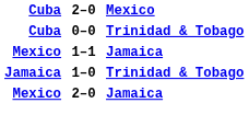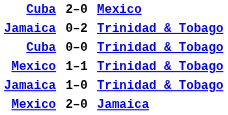+ row: Jamaica | 0–2 | Trinidad & Tobago
1–1 | Mexico: Jamaica -> Trinidad & Tobago
